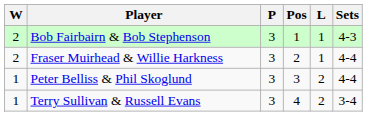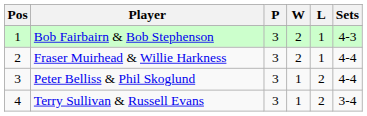columns swapped: Pos <-> W
